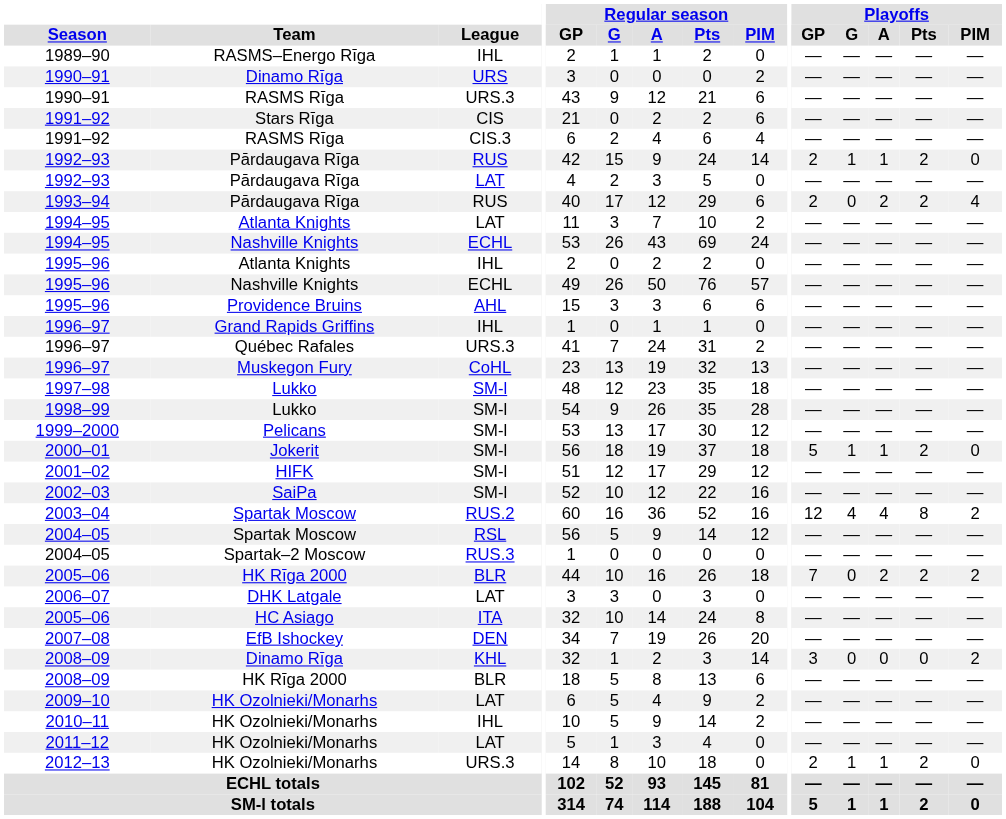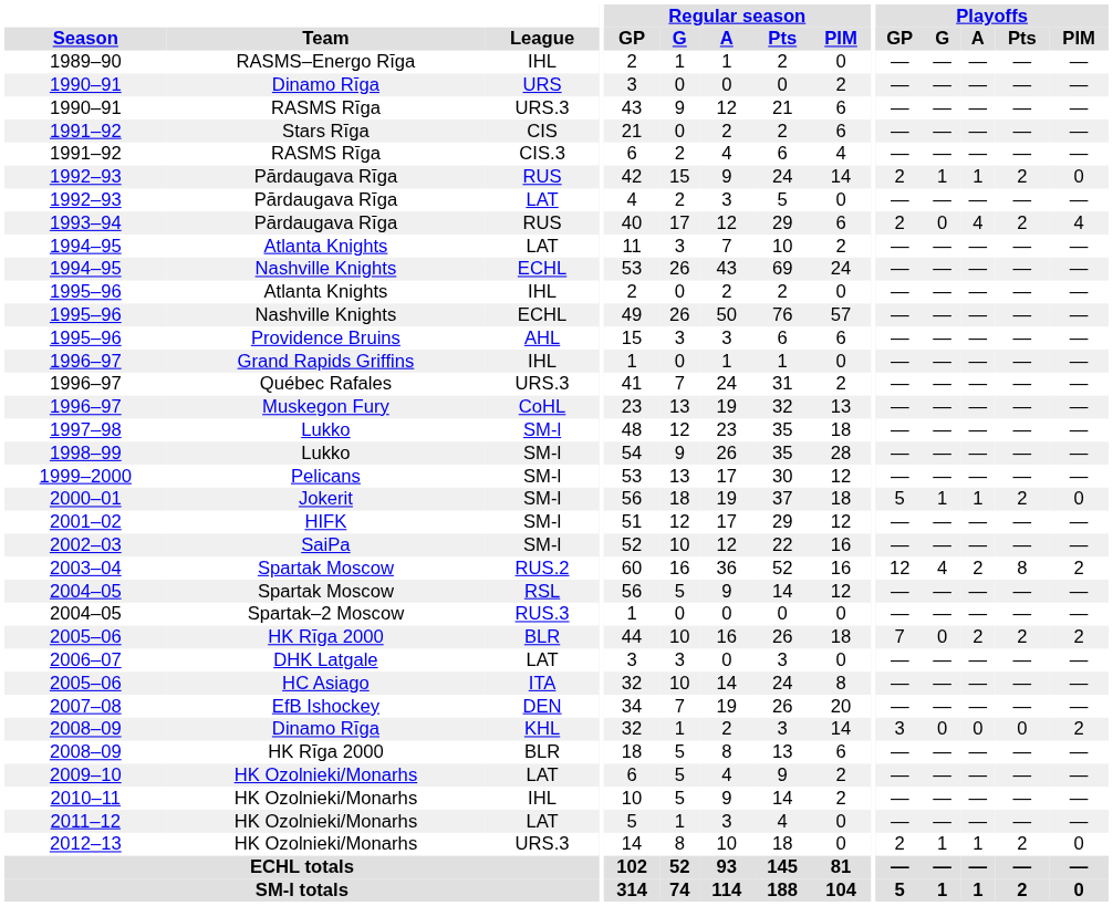1993–94 | Playoffs / A: 2 -> 4
2003–04 | Playoffs / A: 4 -> 2
